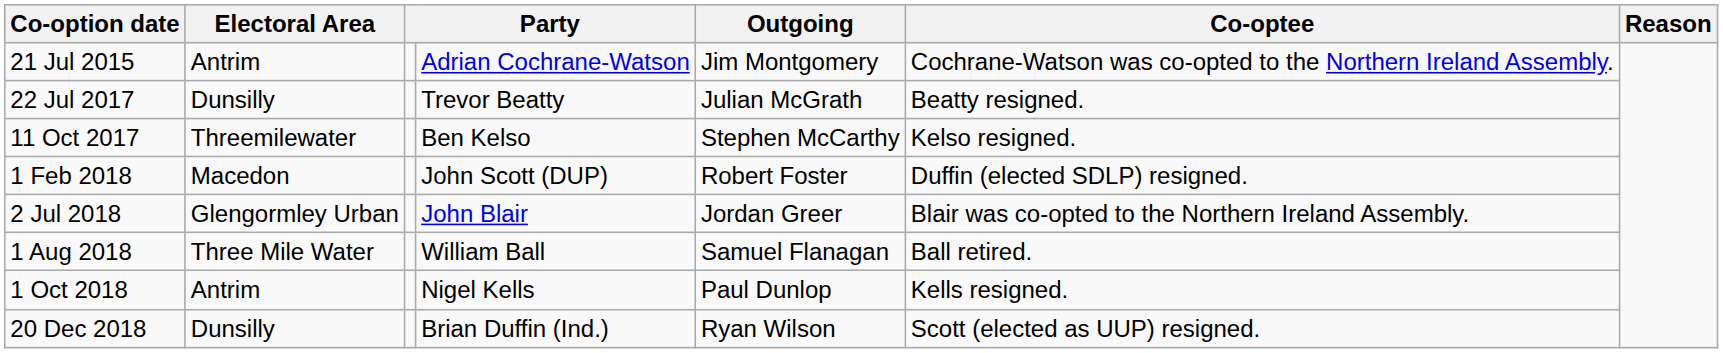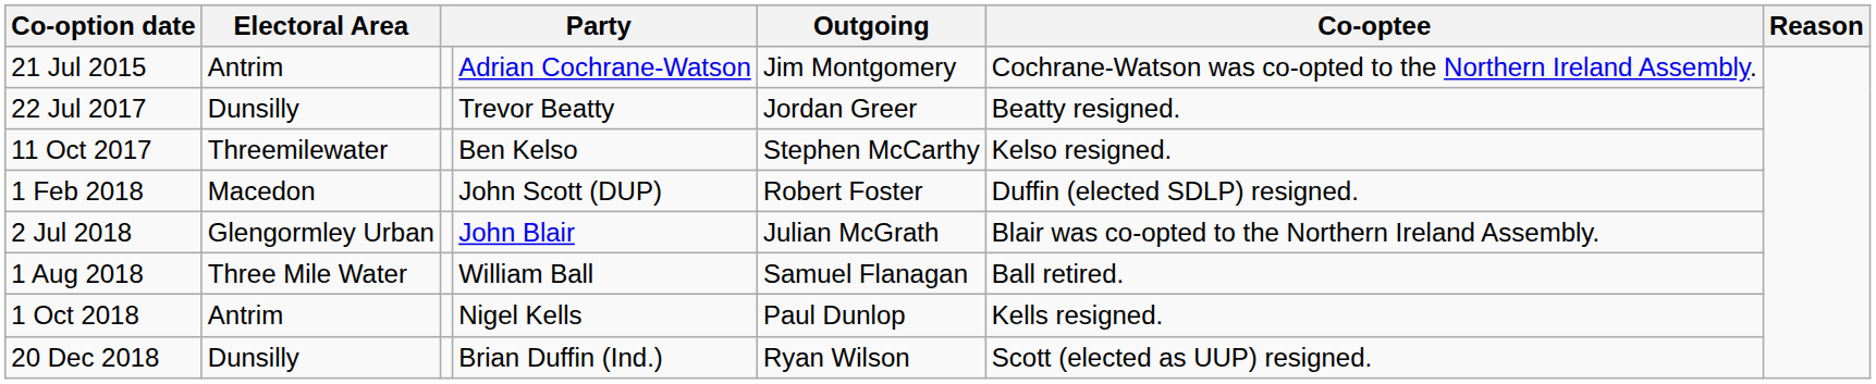22 Jul 2017 | Outgoing: Julian McGrath -> Jordan Greer
2 Jul 2018 | Outgoing: Jordan Greer -> Julian McGrath
